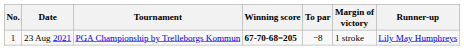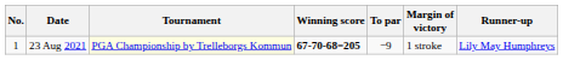23 Aug 2021 | Tournament: no background -> lightyellow background
23 Aug 2021 | To par: −8 -> −9
